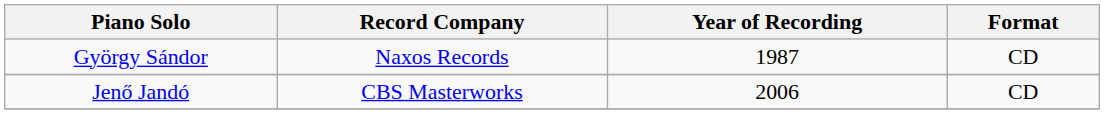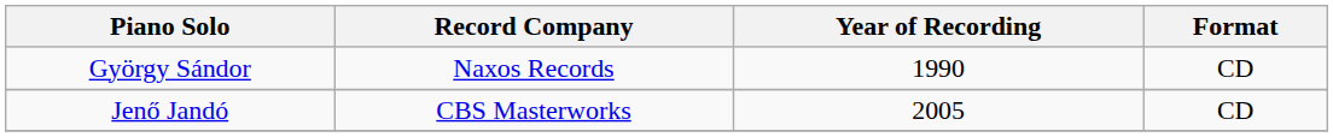György Sándor | Year of Recording: 1987 -> 1990
Jenő Jandó | Year of Recording: 2006 -> 2005
